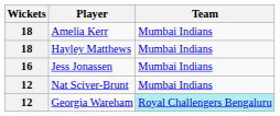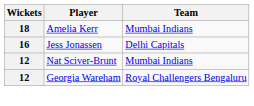- row: 18 | Hayley Matthews | Mumbai Indians
Jess Jonassen | Team: Mumbai Indians -> Delhi Capitals
Georgia Wareham | Team: paleturquoise background -> no background
